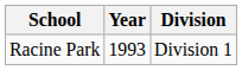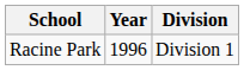Racine Park | Year: 1993 -> 1996
